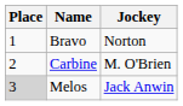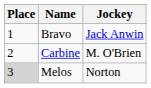Bravo | Jockey: Norton -> Jack Anwin
Melos | Jockey: Jack Anwin -> Norton
